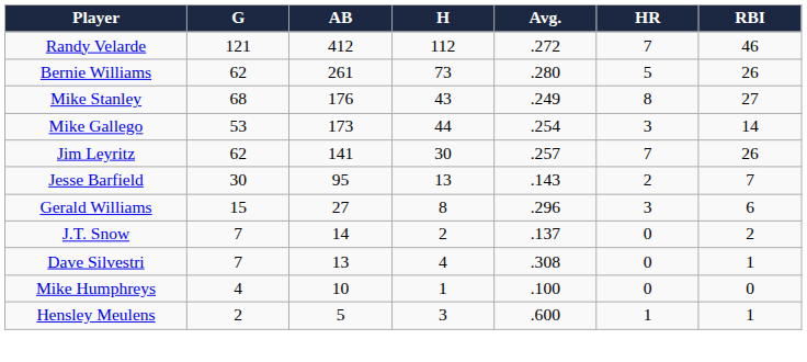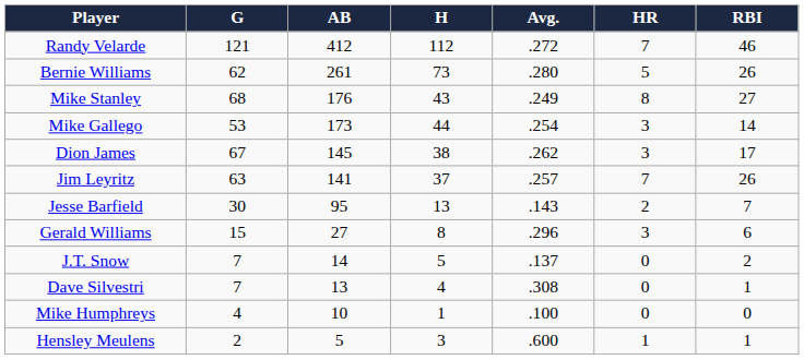+ row: Dion James | 67 | 145 | 38 | .262 | 3 | 17
Jim Leyritz | G: 62 -> 63
Jim Leyritz | H: 30 -> 37
J.T. Snow | H: 2 -> 5
